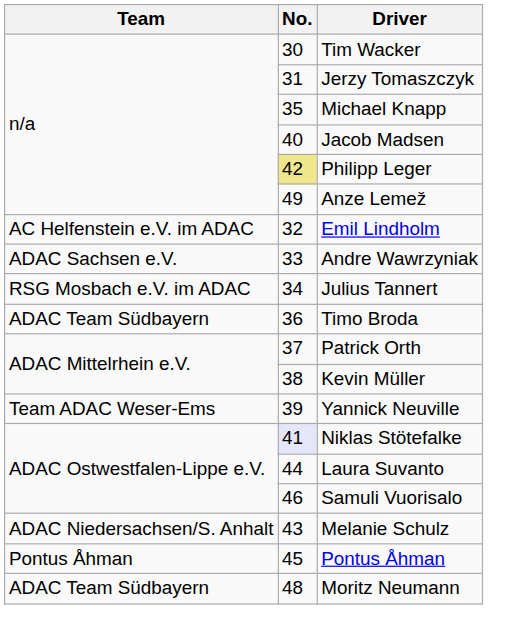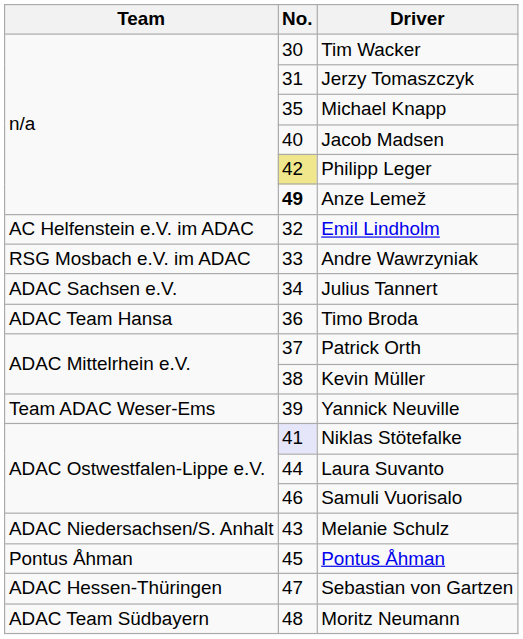Anze Lemež | No.: normal -> bold
Andre Wawrzyniak | Team: ADAC Sachsen e.V. -> RSG Mosbach e.V. im ADAC
Julius Tannert | Team: RSG Mosbach e.V. im ADAC -> ADAC Sachsen e.V.
Timo Broda | Team: ADAC Team Südbayern -> ADAC Team Hansa
+ row: ADAC Hessen-Thüringen | 47 | Sebastian von Gartzen
